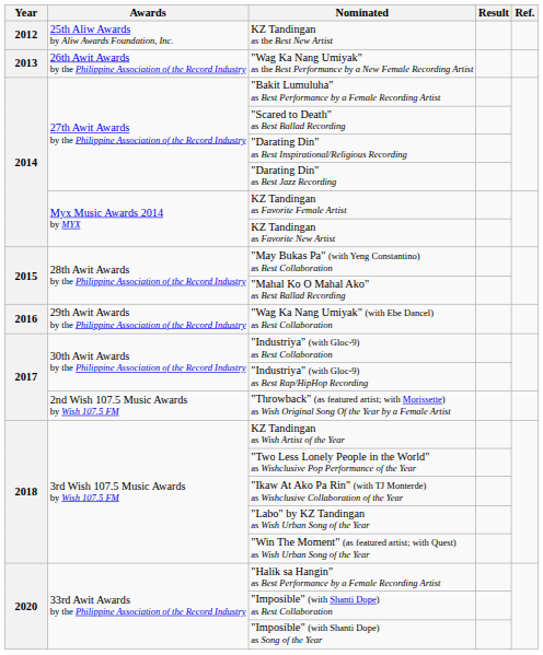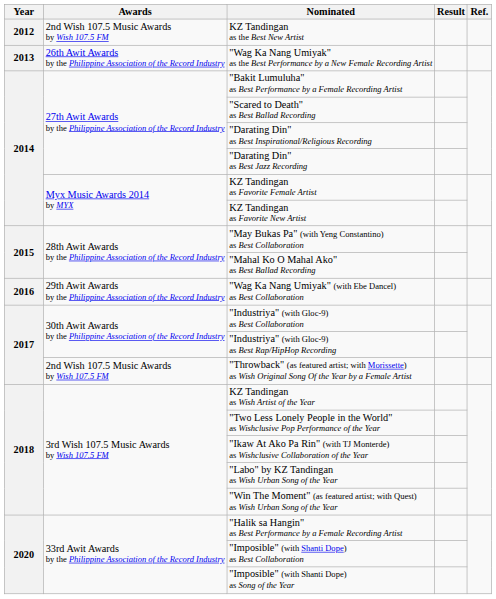KZ Tandingan as the Best New Artist | Awards: 25th Aliw Awards by Aliw Awards Foundation, Inc. -> 2nd Wish 107.5 Music Awards by Wish 107.5 FM
